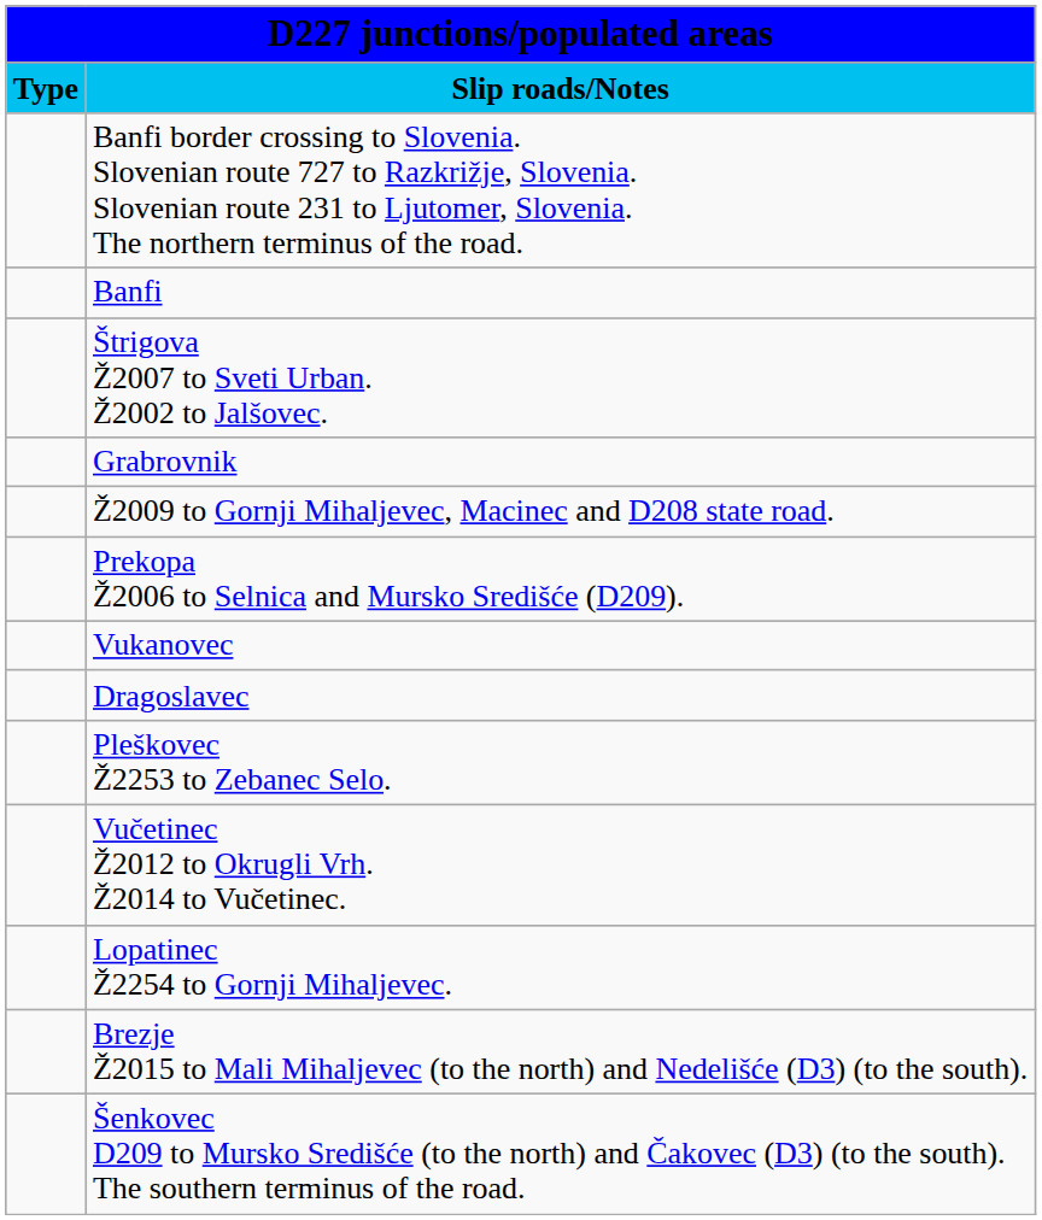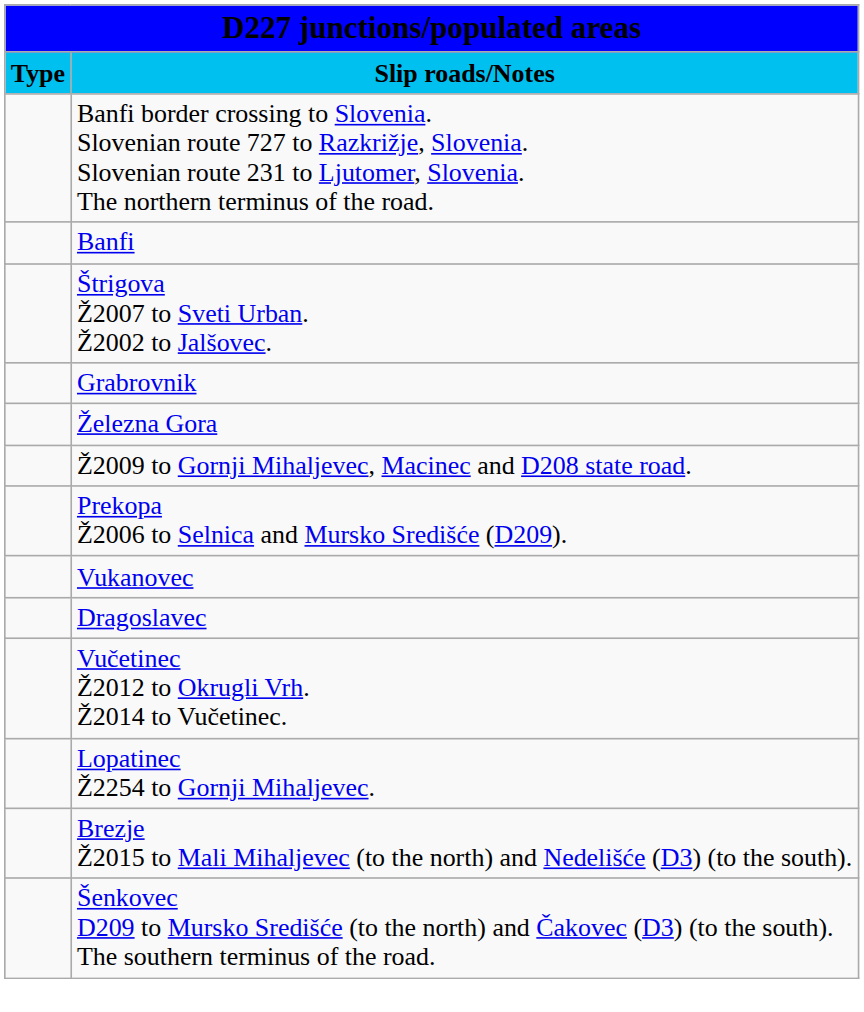+ row: Železna Gora
- row: Pleškovec Ž2253 to Zebanec Selo.
